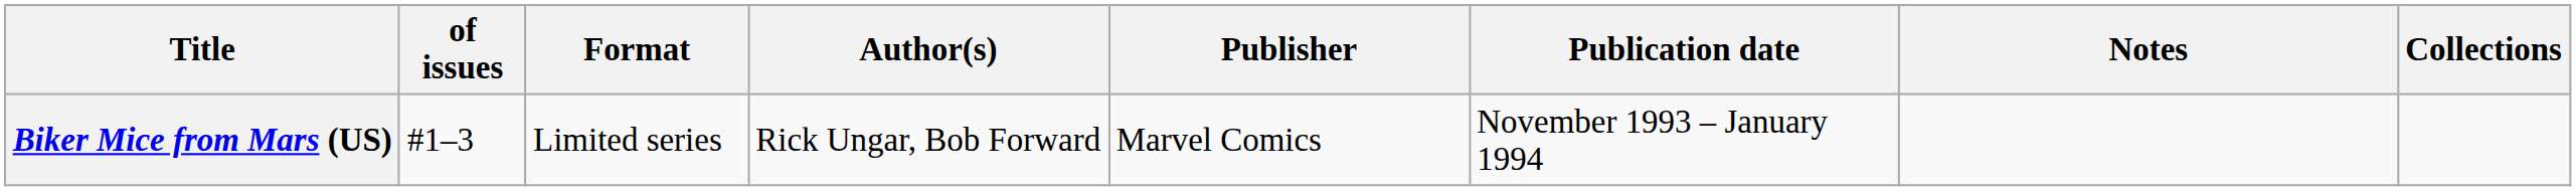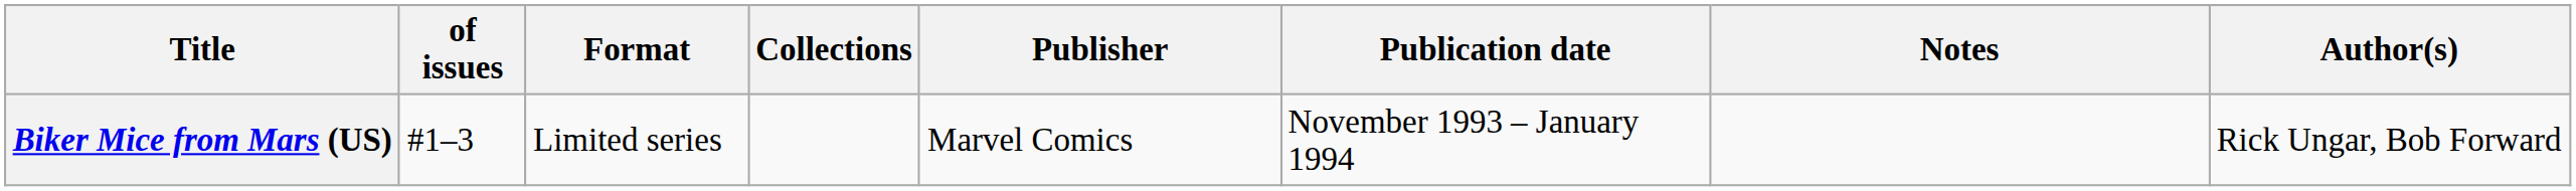columns swapped: Author(s) <-> Collections
